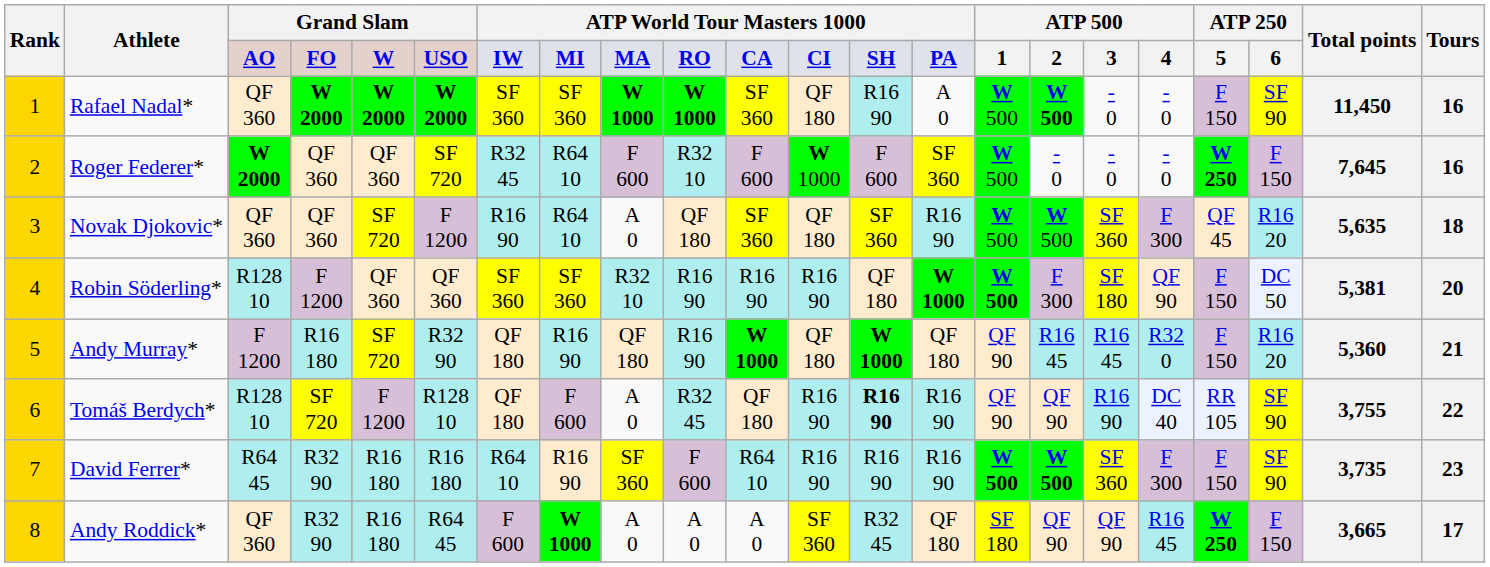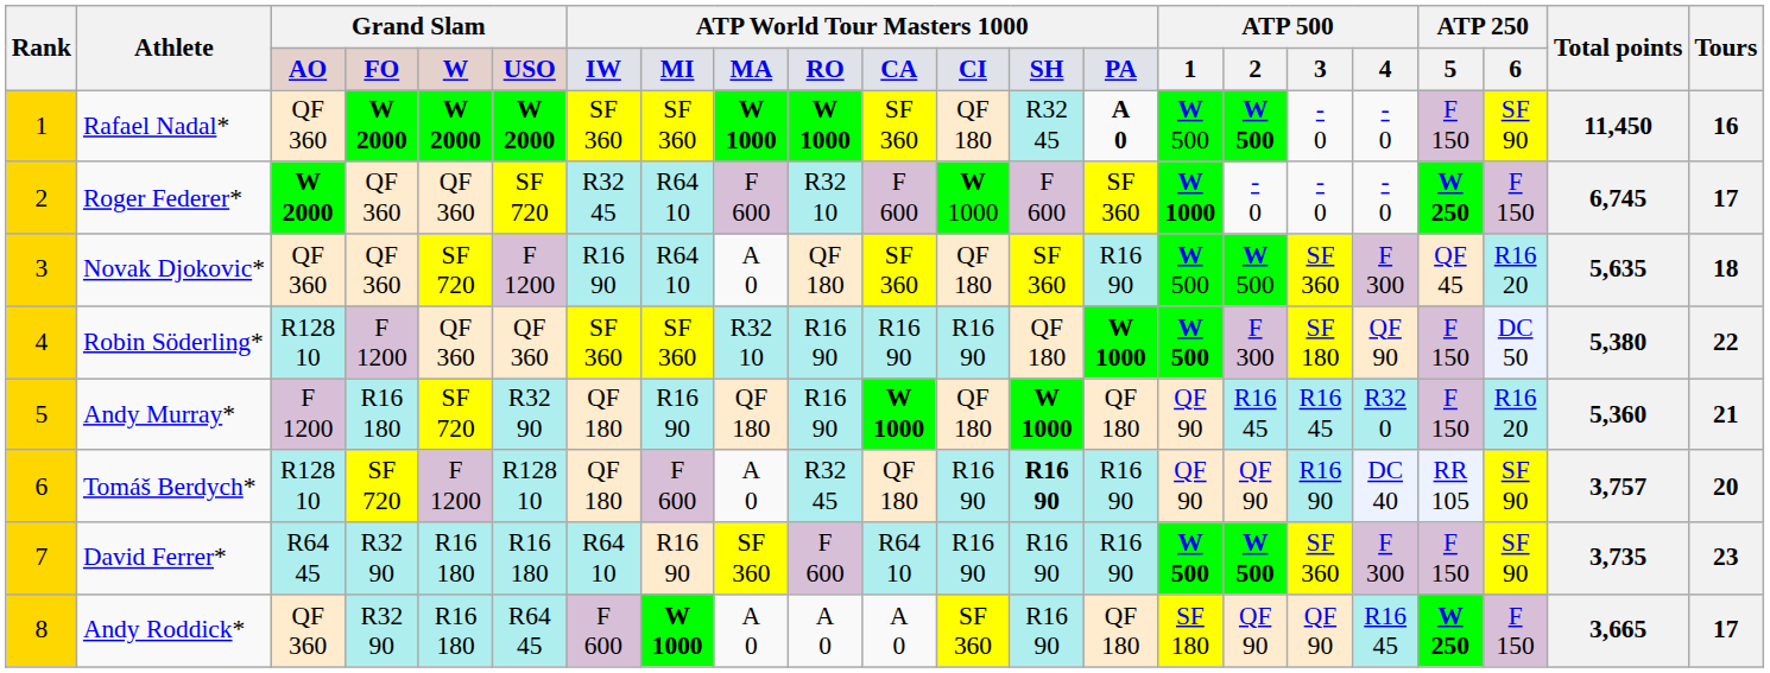Rafael Nadal* | column 13: R16 90 -> R32 45
Rafael Nadal* | column 14: normal -> bold
Roger Federer* | column 15: W 500 -> W 1000
Roger Federer* | Total points: 7,645 -> 6,745
Roger Federer* | Tours: 16 -> 17
Robin Söderling* | Total points: 5,381 -> 5,380
Robin Söderling* | Tours: 20 -> 22
Tomáš Berdych* | Total points: 3,755 -> 3,757
Tomáš Berdych* | Tours: 22 -> 20
Andy Roddick* | column 13: R32 45 -> R16 90
